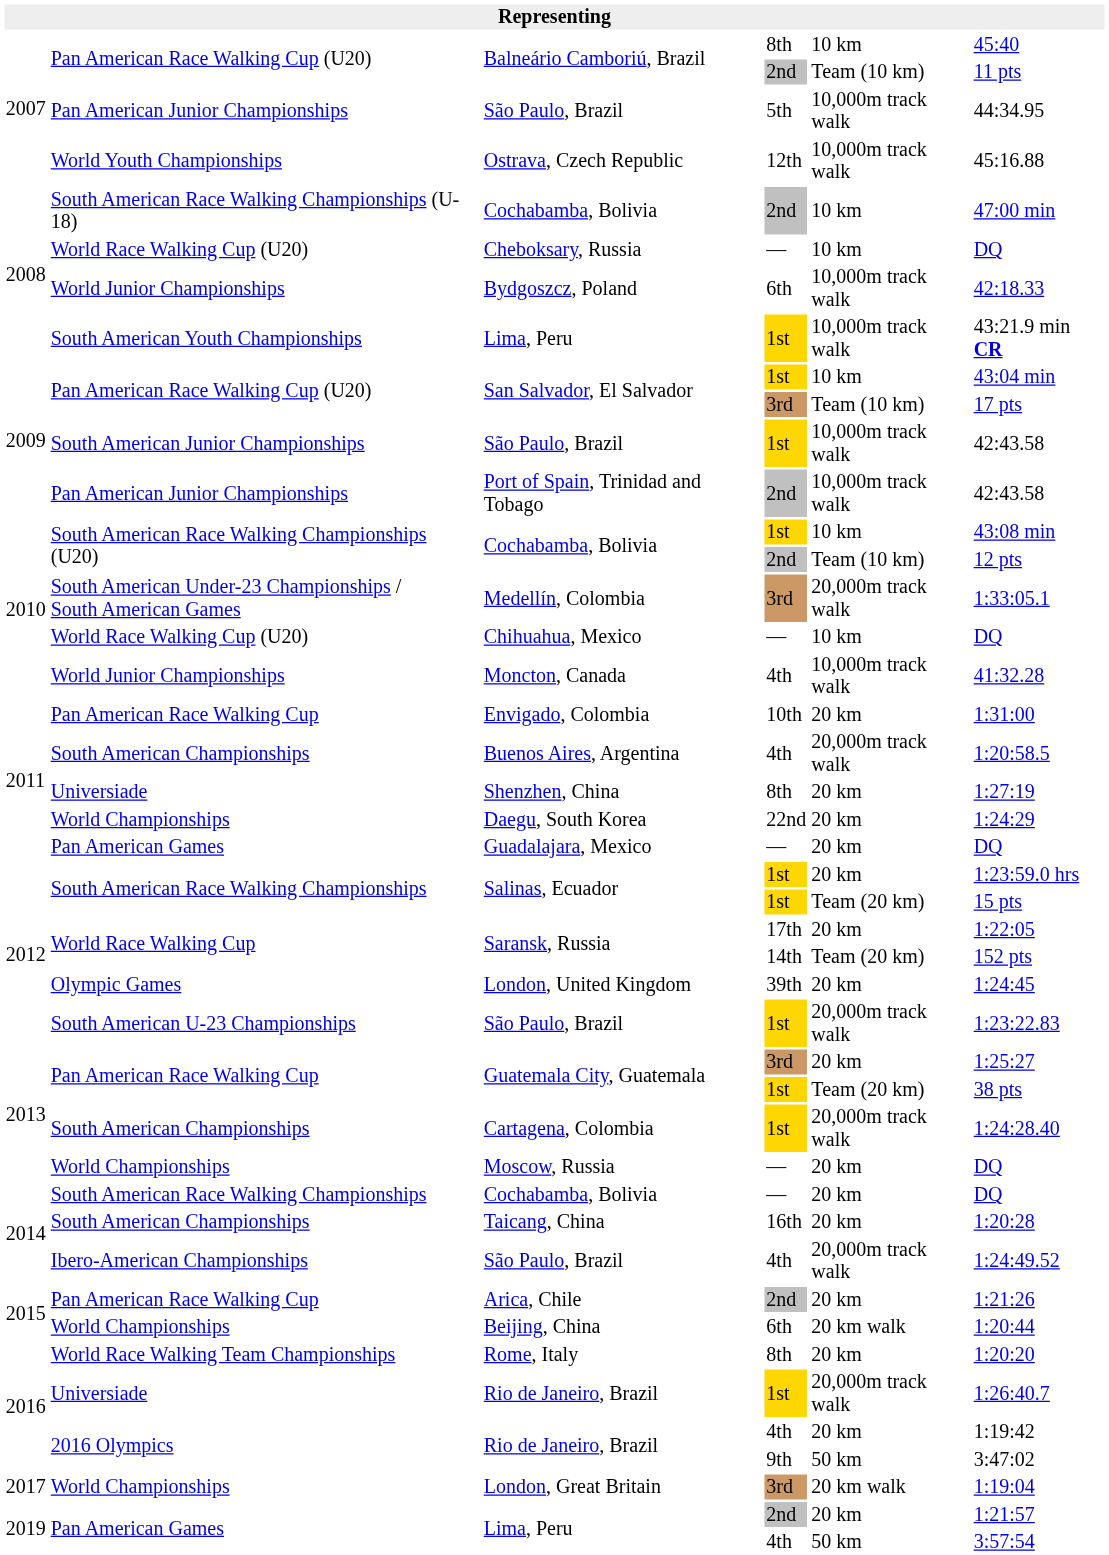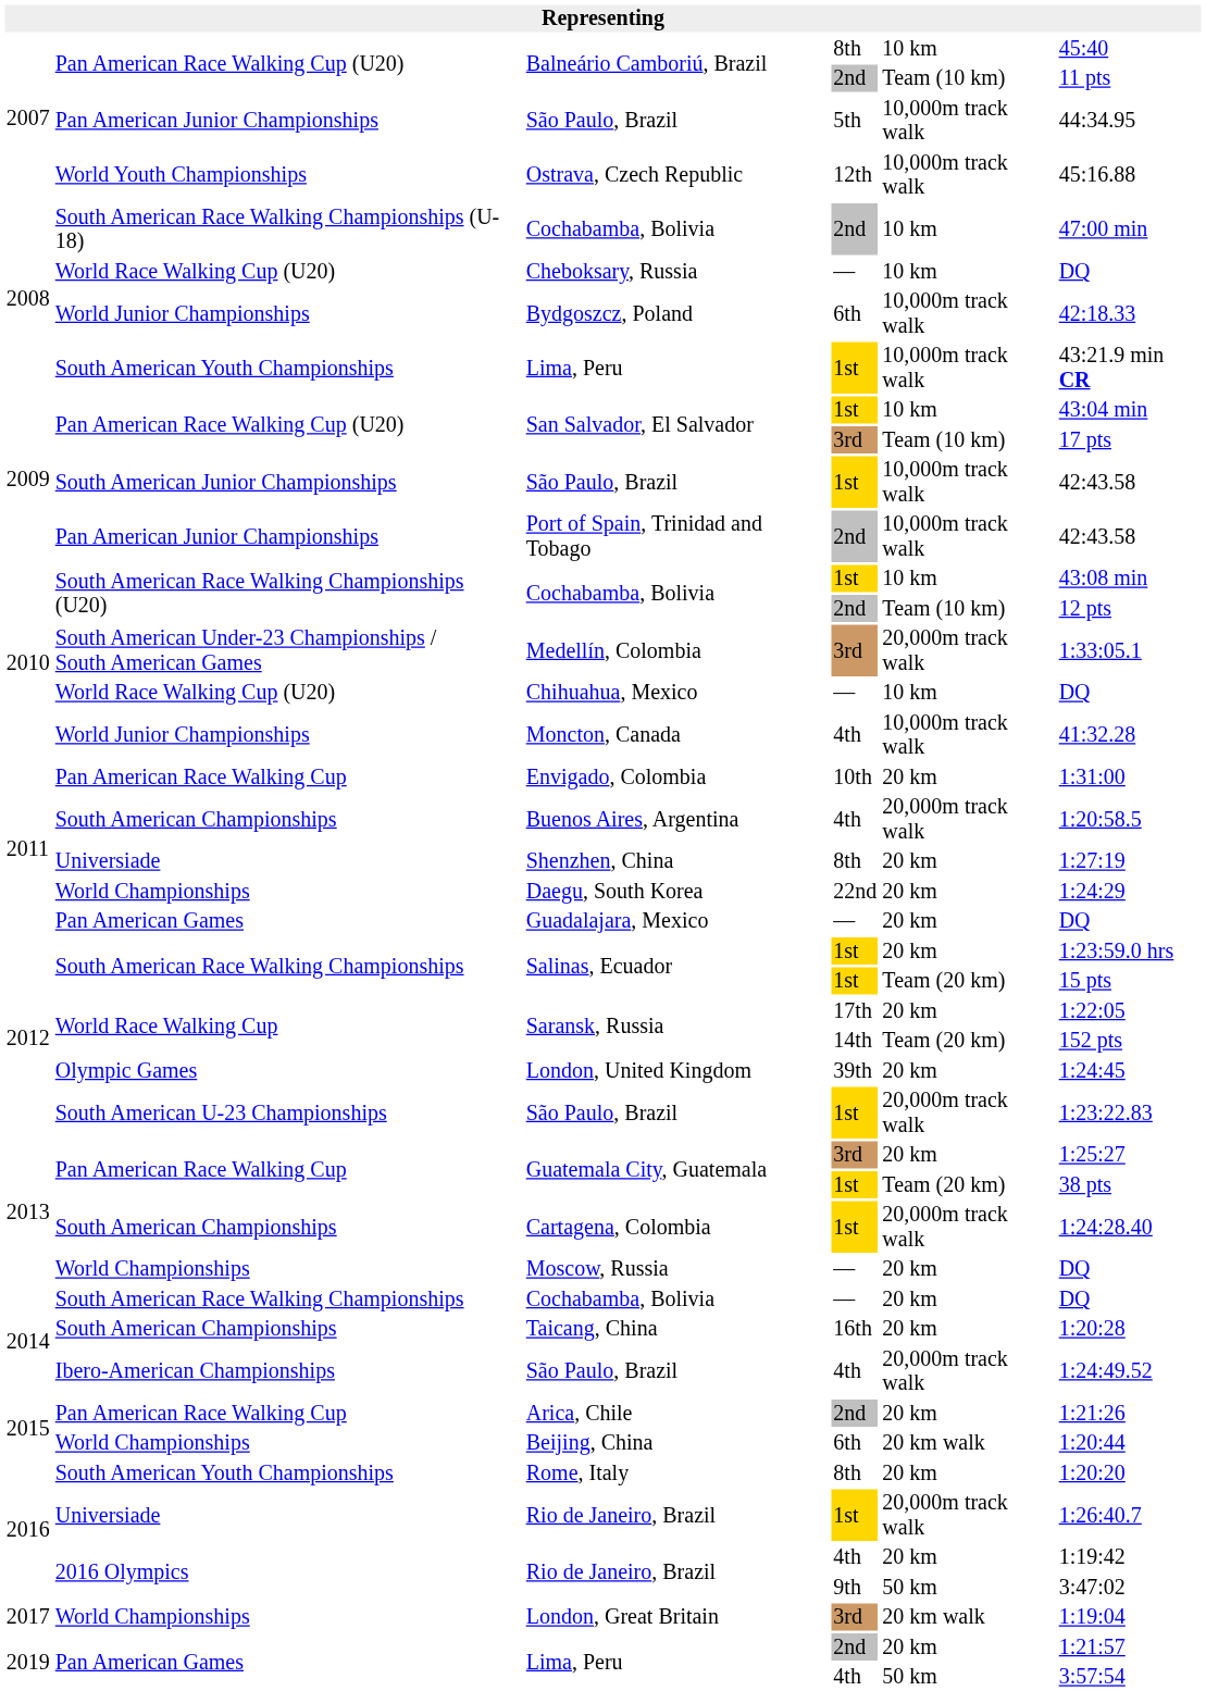Rome, Italy | column 2: World Race Walking Team Championships -> South American Youth Championships
